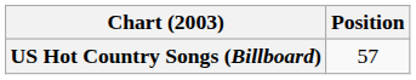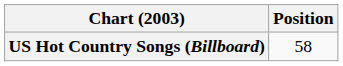US Hot Country Songs (Billboard) | Position: 57 -> 58
